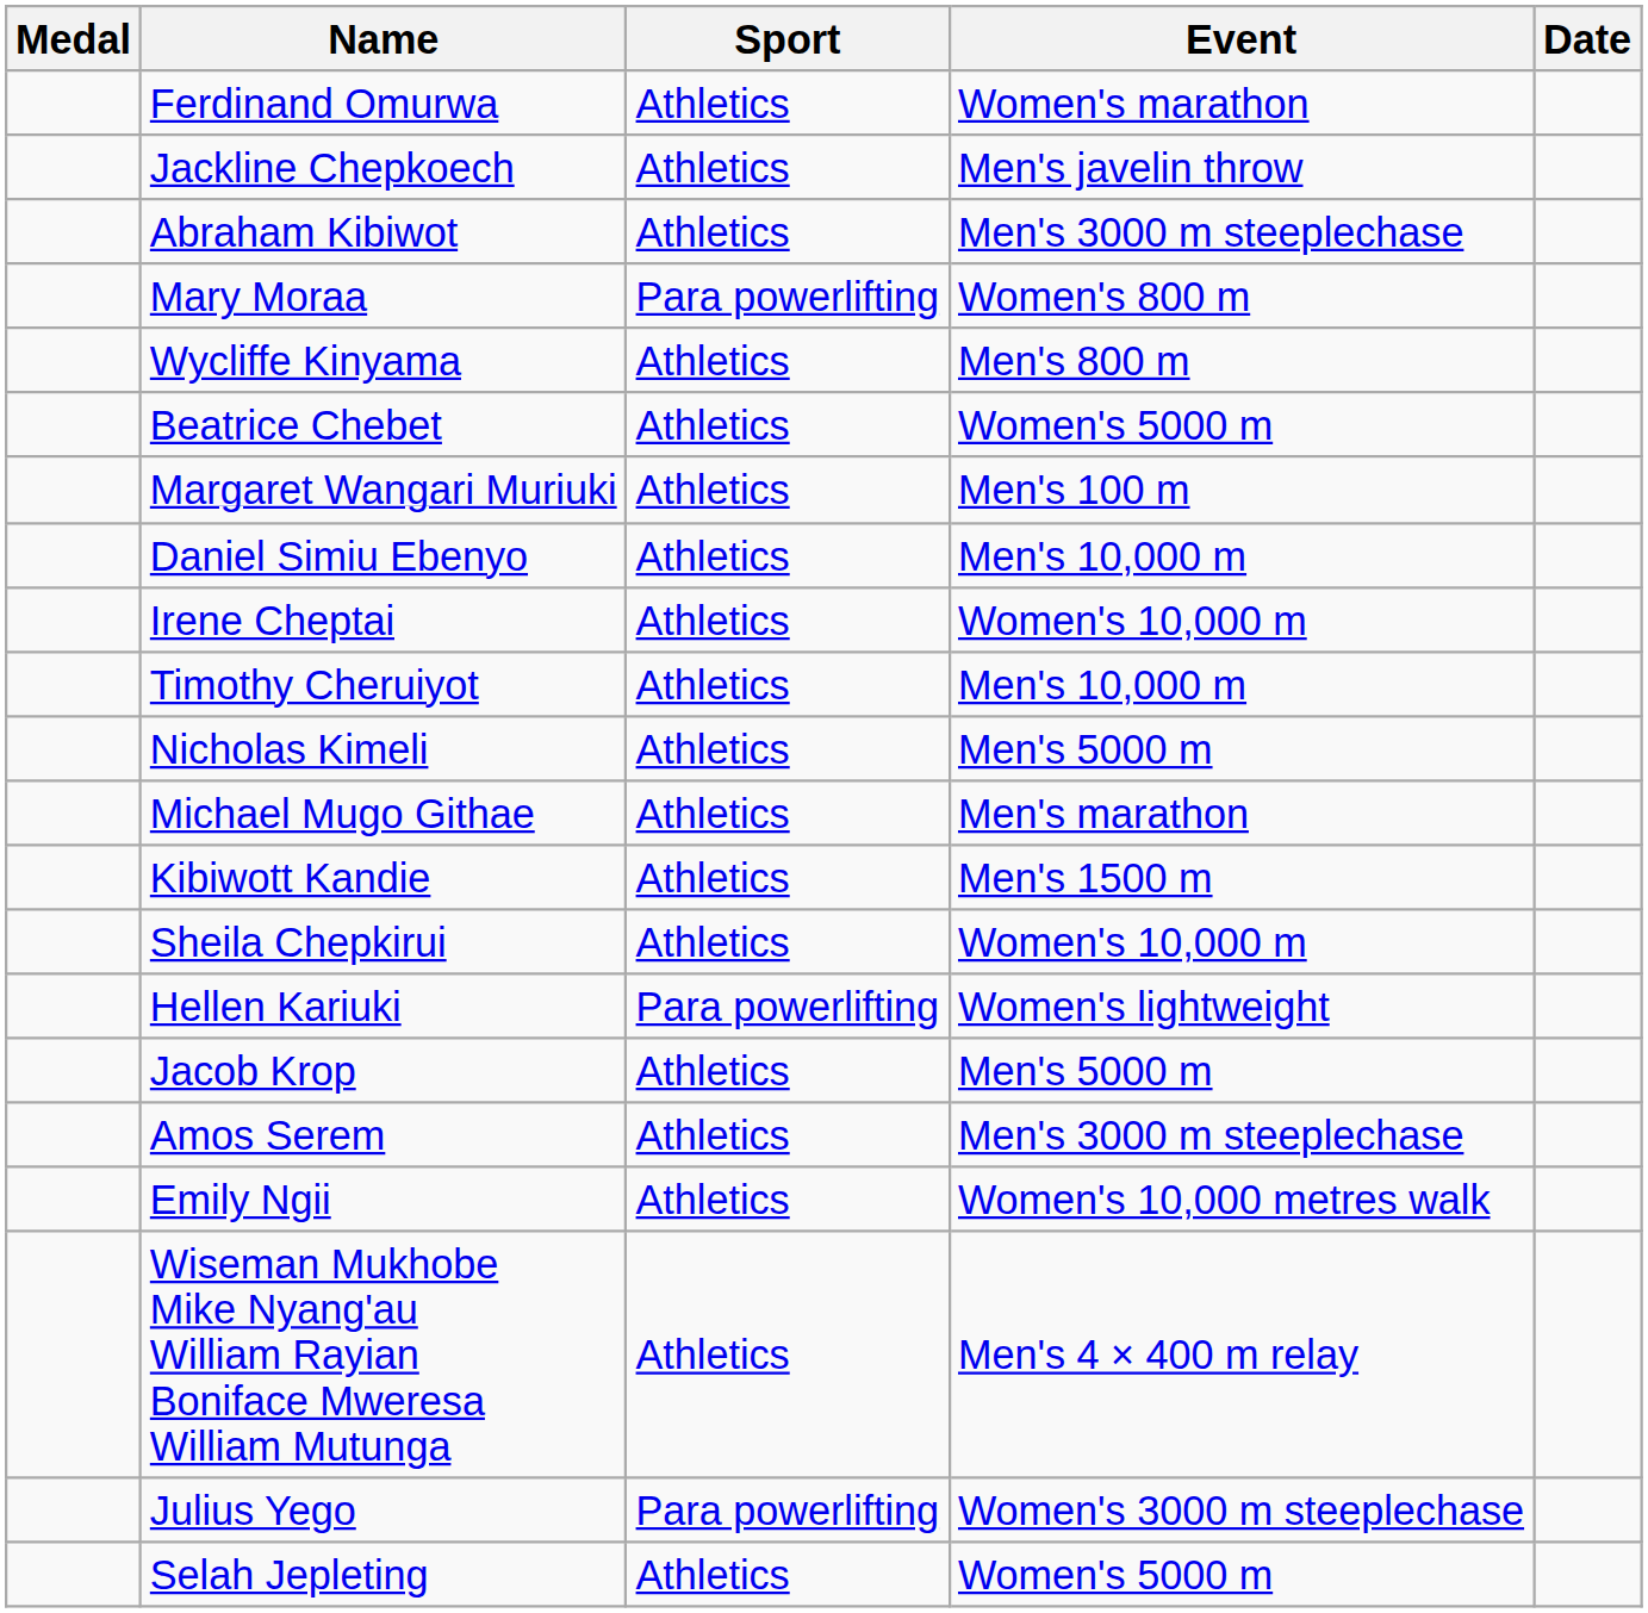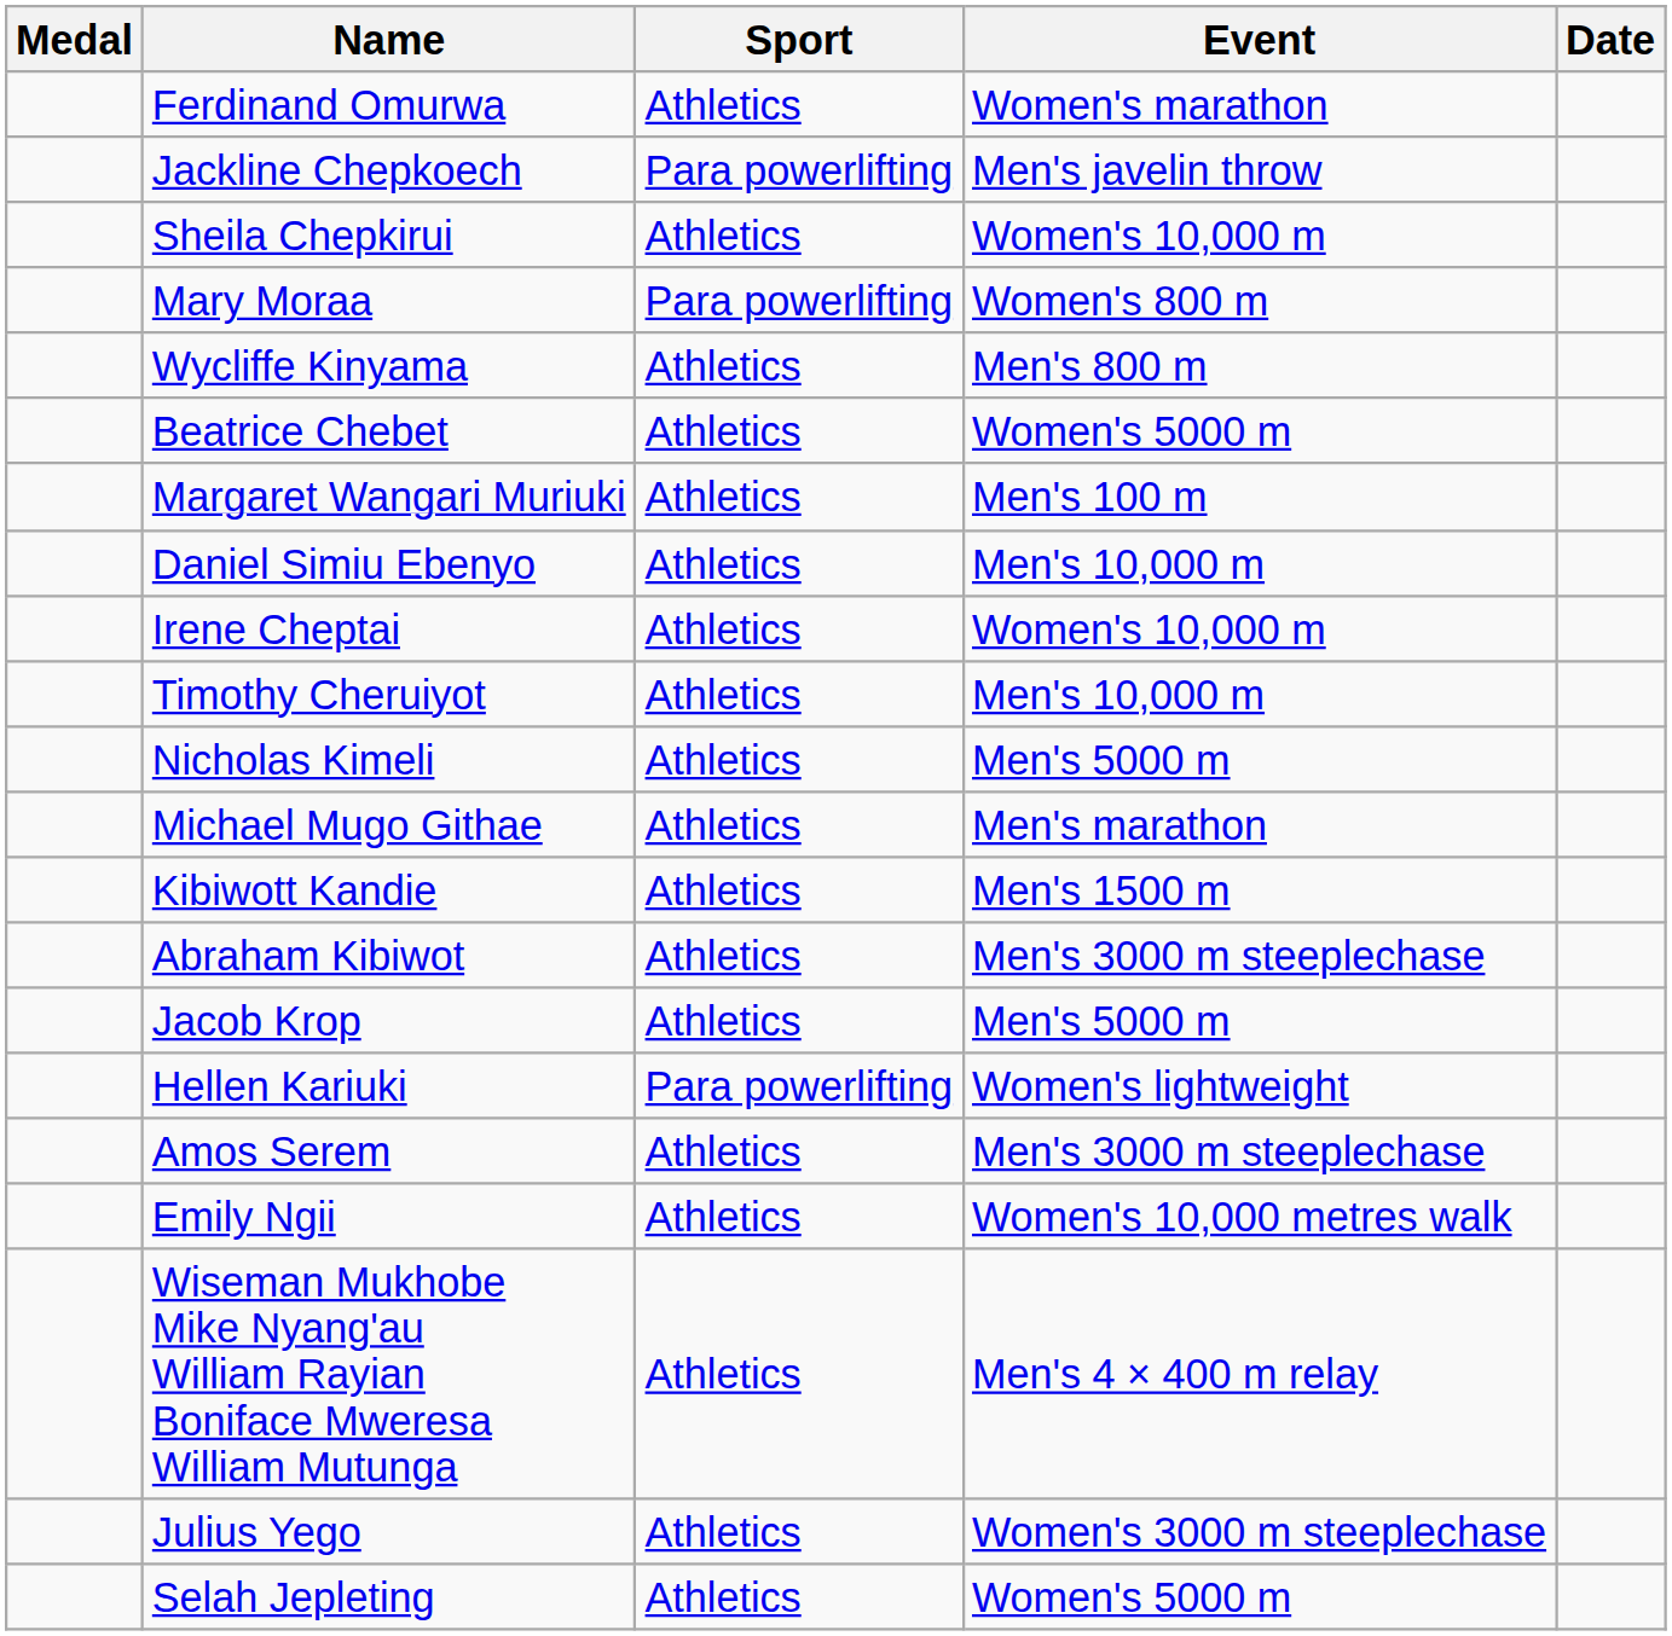Jackline Chepkoech | Sport: Athletics -> Para powerlifting
rows swapped: Abraham Kibiwot <-> Sheila Chepkirui
rows swapped: Hellen Kariuki <-> Jacob Krop
Julius Yego | Sport: Para powerlifting -> Athletics
